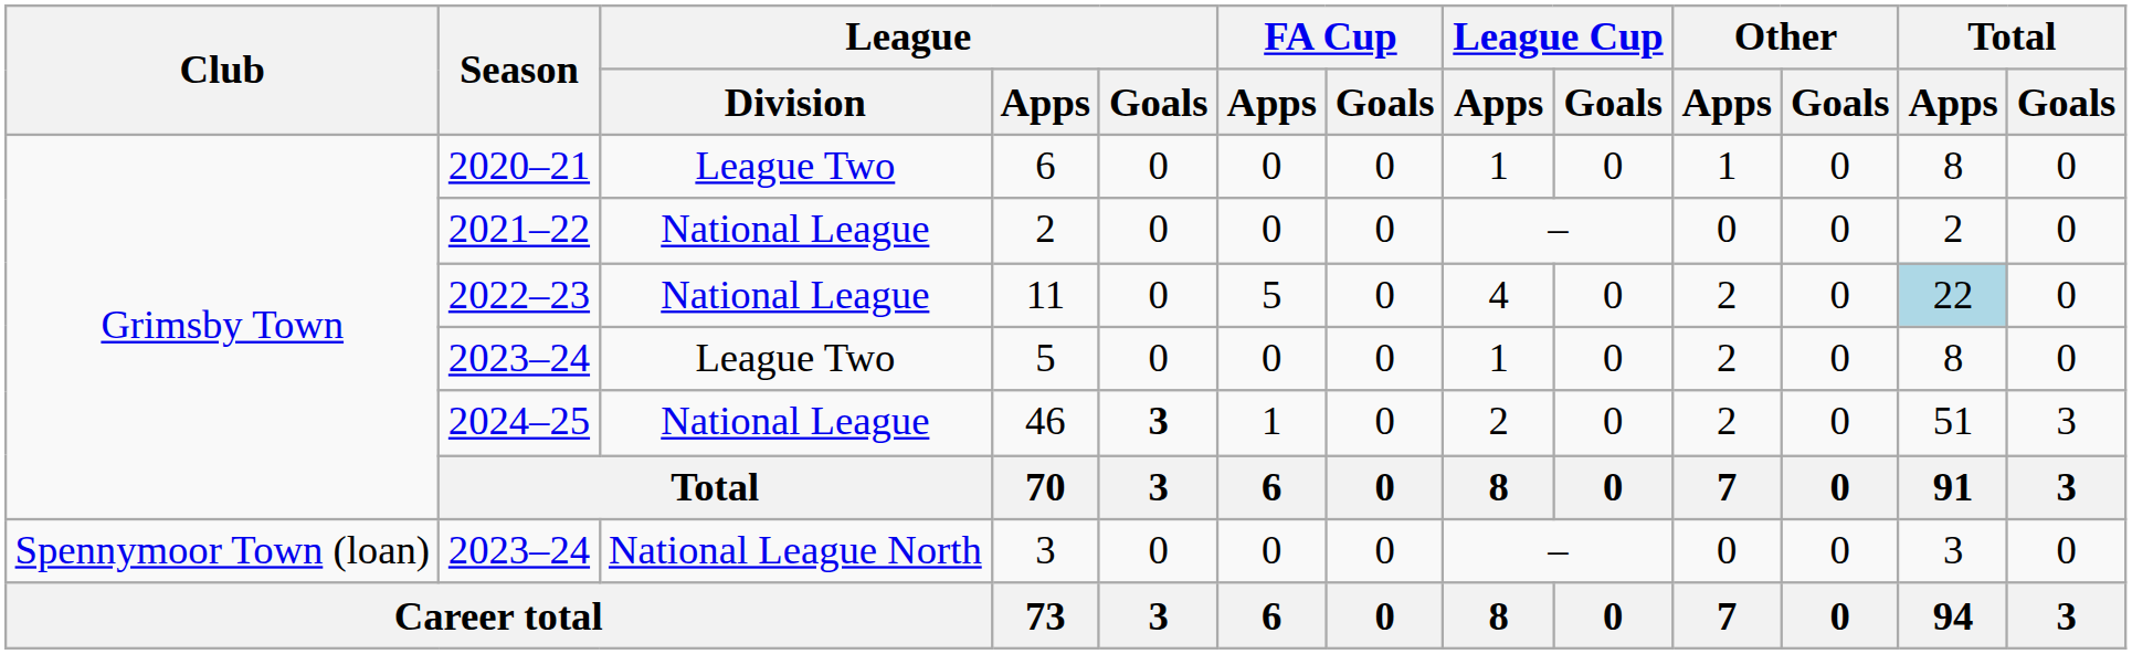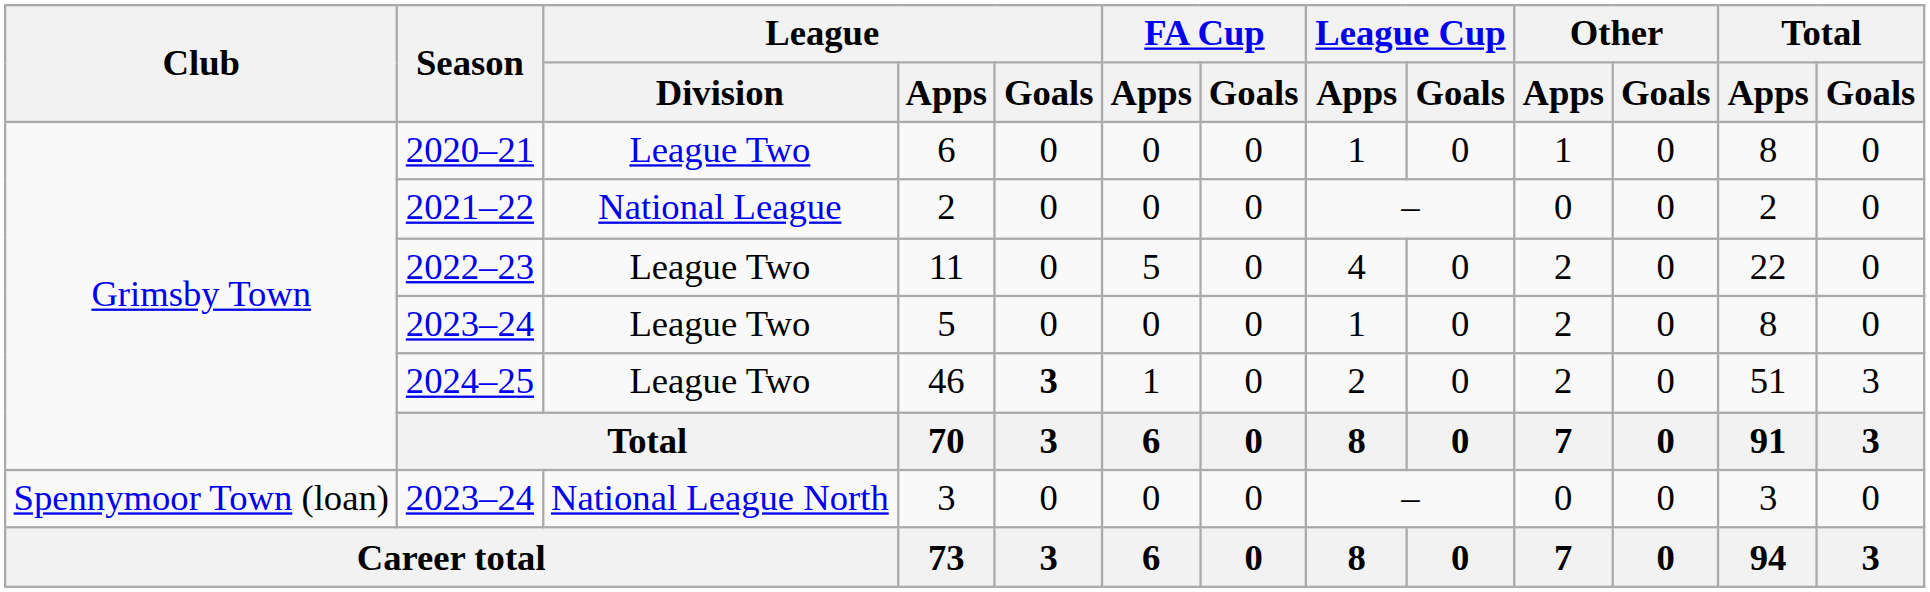11 | League / Division: National League -> League Two
11 | Total / Apps: lightblue background -> no background
46 | League / Division: National League -> League Two
